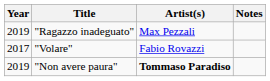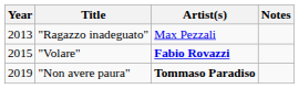"Ragazzo inadeguato" | Year: 2019 -> 2013
"Volare" | Year: 2017 -> 2015
"Volare" | Artist(s): normal -> bold
